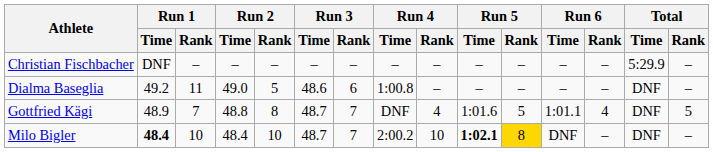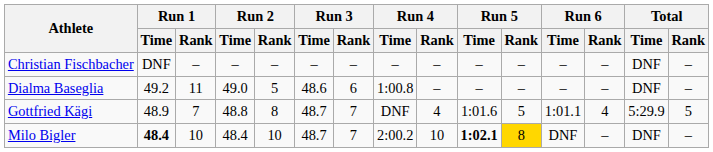Christian Fischbacher | Total / Time: 5:29.9 -> DNF
Gottfried Kägi | Total / Time: DNF -> 5:29.9
